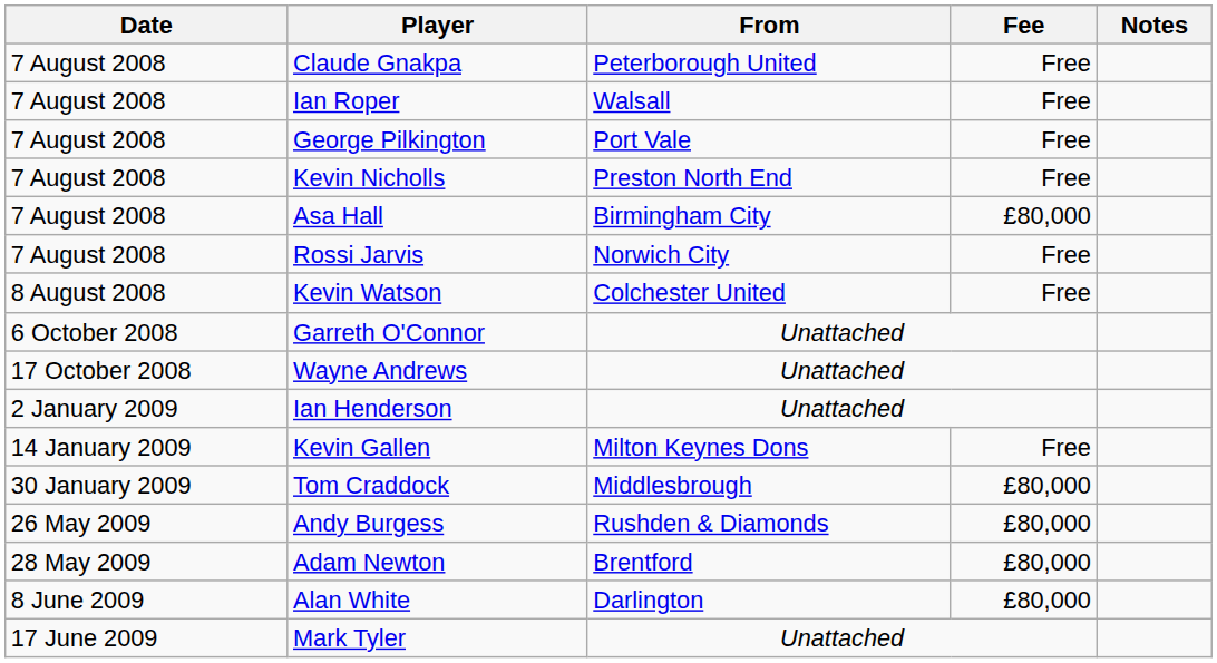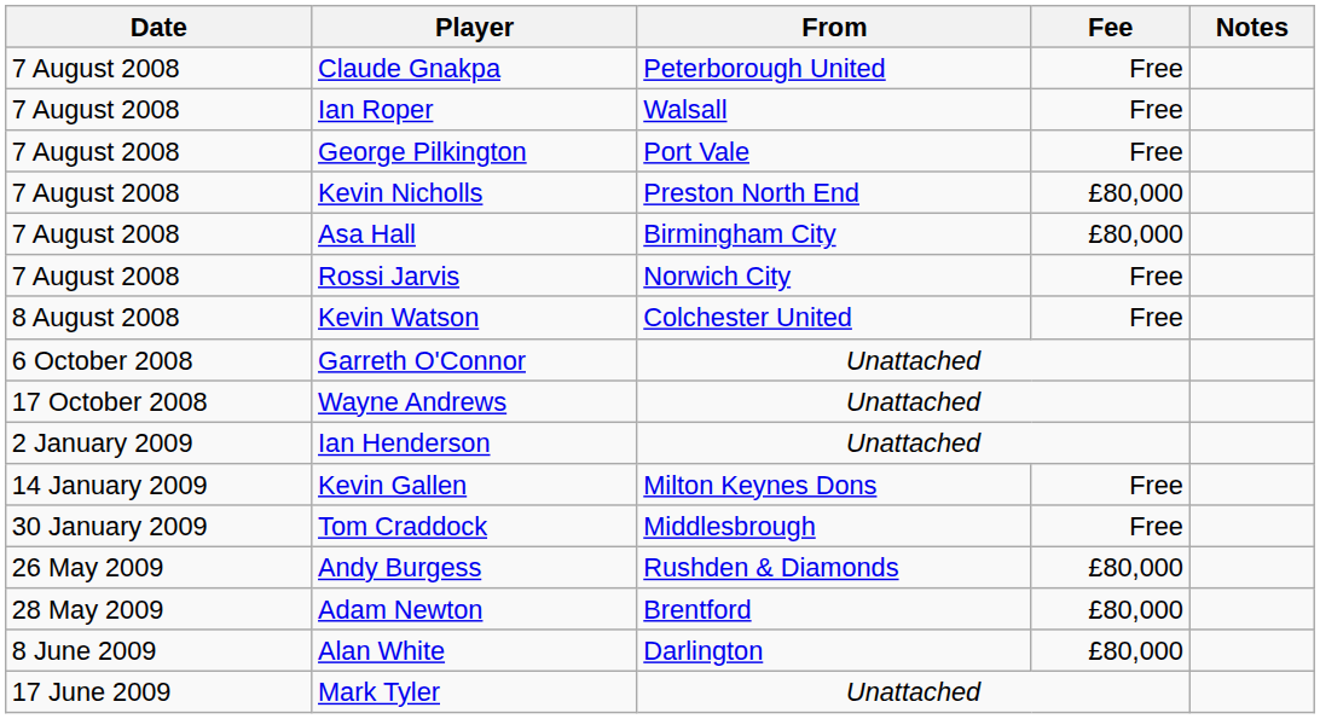Kevin Nicholls | Fee: Free -> £80,000
Tom Craddock | Fee: £80,000 -> Free
